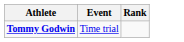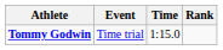+ column: Time | 1:15.0
